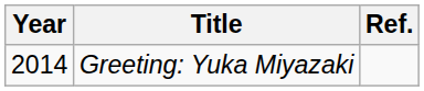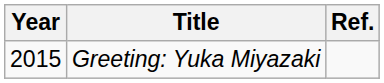Greeting: Yuka Miyazaki | Year: 2014 -> 2015
